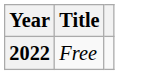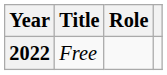+ column: Role
